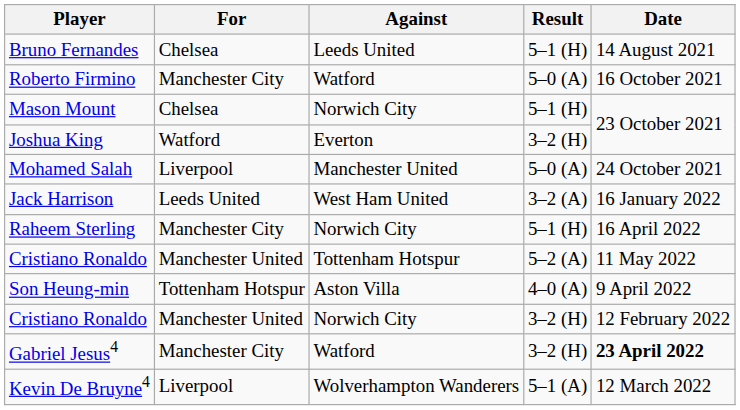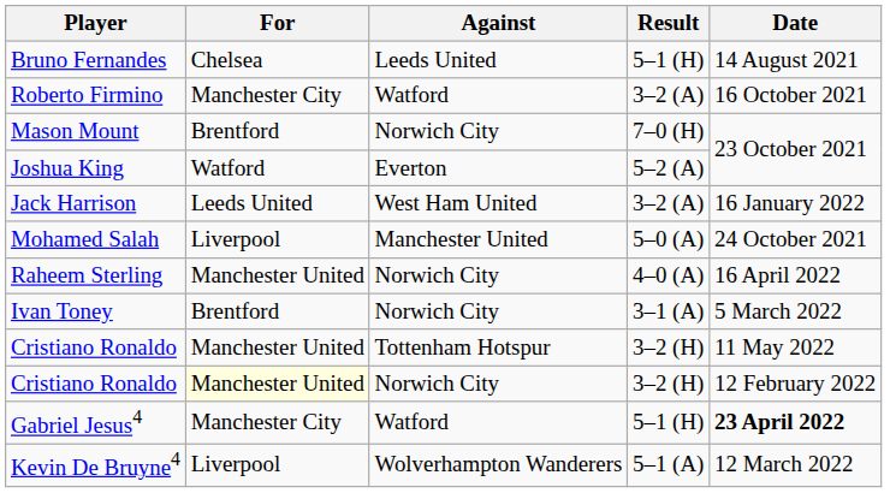Roberto Firmino | Result: 5–0 (A) -> 3–2 (A)
Mason Mount | For: Chelsea -> Brentford
Mason Mount | Result: 5–1 (H) -> 7–0 (H)
Joshua King | Result: 3–2 (H) -> 5–2 (A)
rows swapped: Mohamed Salah <-> Jack Harrison
Raheem Sterling | For: Manchester City -> Manchester United
Raheem Sterling | Result: 5–1 (H) -> 4–0 (A)
+ row: Ivan Toney | Brentford | Norwich City | 3–1 (A) | 5 March 2022
Cristiano Ronaldo / Tottenham Hotspur | Result: 5–2 (A) -> 3–2 (H)
- row: Son Heung-min | Tottenham Hotspur | Aston Villa | 4–0 (A) | 9 April 2022
Cristiano Ronaldo / Norwich City | For: no background -> lightyellow background
Gabriel Jesus4 | Result: 3–2 (H) -> 5–1 (H)
